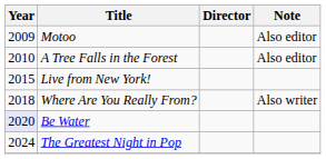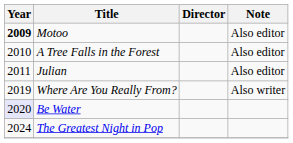Motoo | Year: normal -> bold
+ row: 2011 | Julian | Also editor
- row: 2015 | Live from New York!
Where Are You Really From? | Year: 2018 -> 2019
